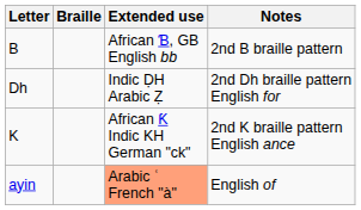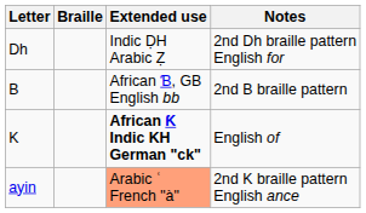rows swapped: Dh <-> B
K | Extended use: normal -> bold
K | Notes: 2nd K braille pattern English ance -> English of
ayin | Notes: English of -> 2nd K braille pattern English ance
